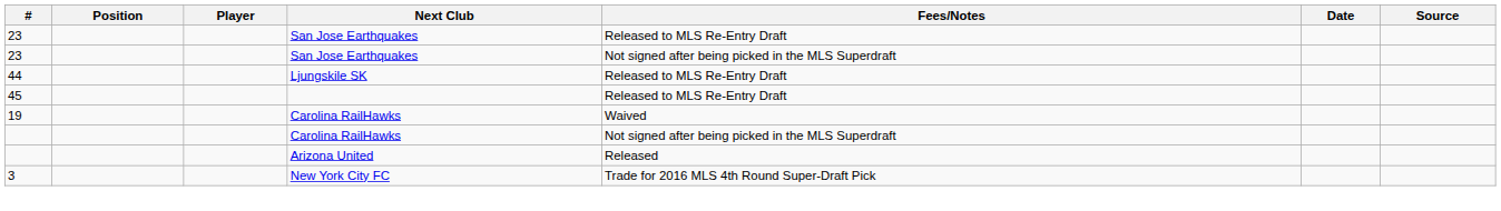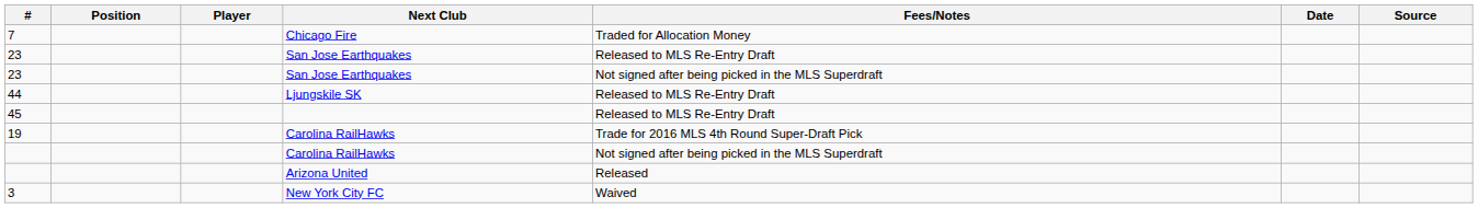+ row: 7 | Chicago Fire | Traded for Allocation Money
19 | Fees/Notes: Waived -> Trade for 2016 MLS 4th Round Super-Draft Pick
3 | Fees/Notes: Trade for 2016 MLS 4th Round Super-Draft Pick -> Waived
